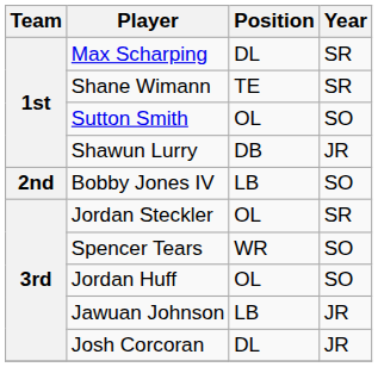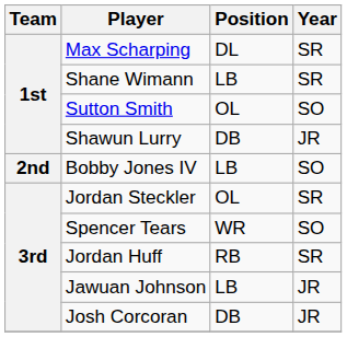Shane Wimann | Position: TE -> LB
Jordan Huff | Position: OL -> RB
Jordan Huff | Year: SO -> SR
Josh Corcoran | Position: DL -> DB
